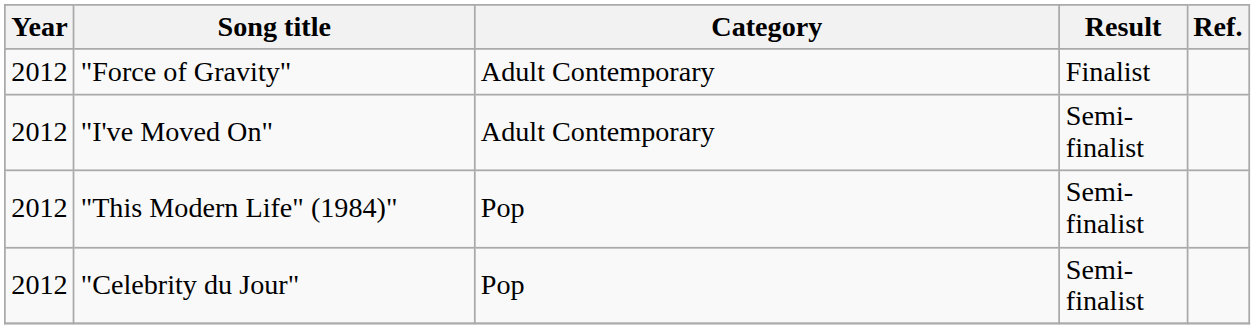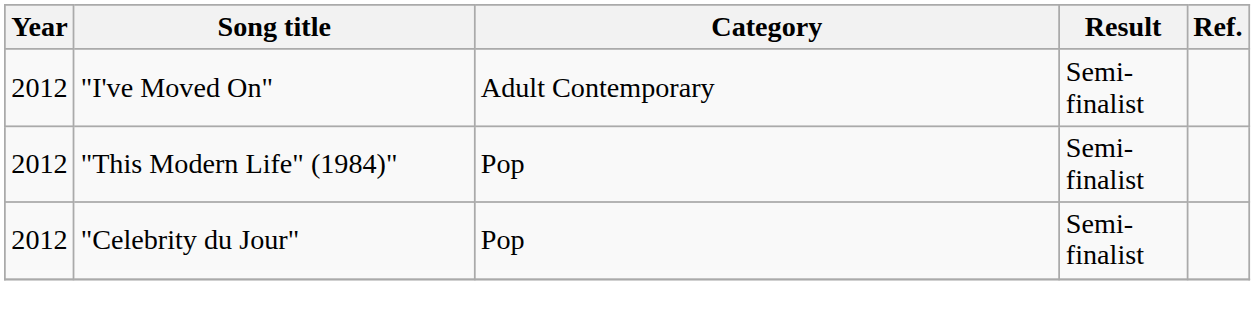- row: 2012 | "Force of Gravity" | Adult Contemporary | Finalist
